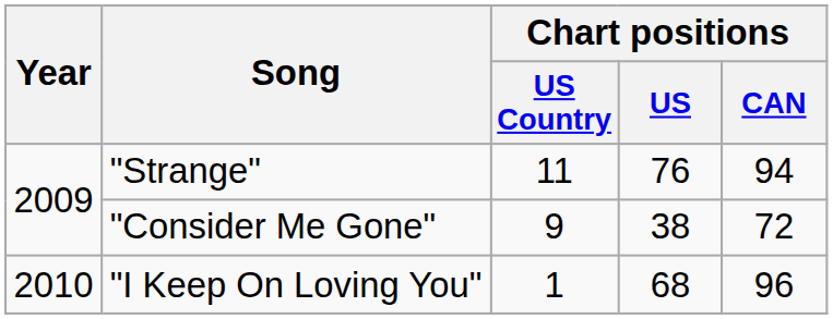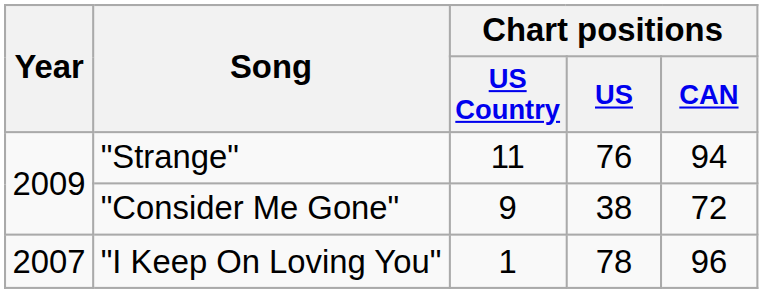"I Keep On Loving You" | Year: 2010 -> 2007
"I Keep On Loving You" | Chart positions / US: 68 -> 78
